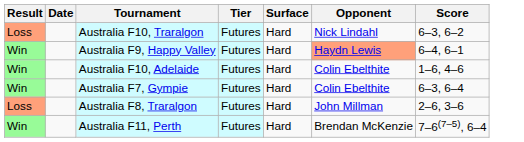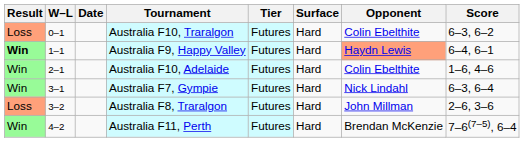+ column: W–L | 0–1 | 1–1 | 2–1 | 3–1 | 3–2 | 4–2
Australia F10, Traralgon | Opponent: Nick Lindahl -> Colin Ebelthite
Australia F9, Happy Valley | Result: normal -> bold
Australia F7, Gympie | Opponent: Colin Ebelthite -> Nick Lindahl
